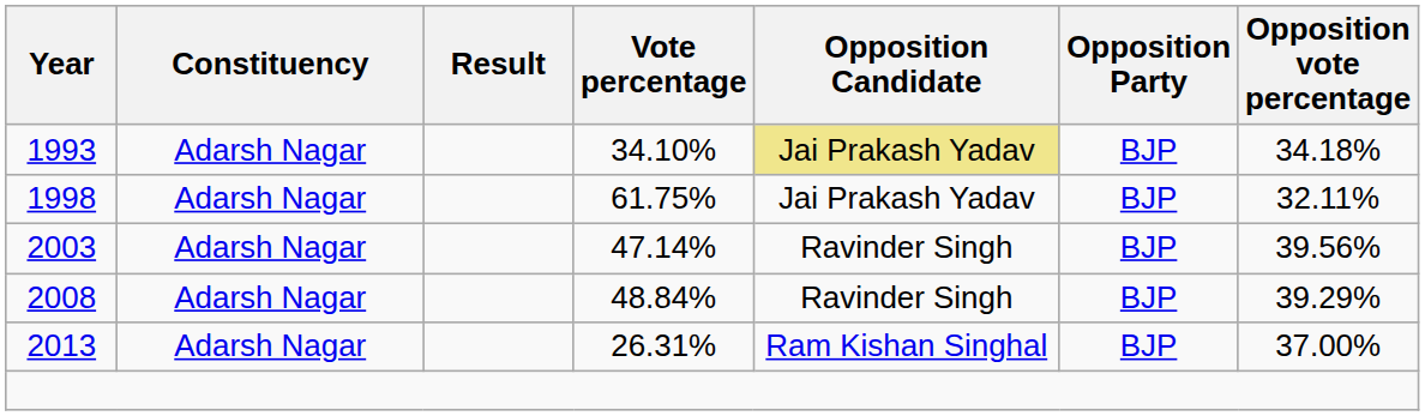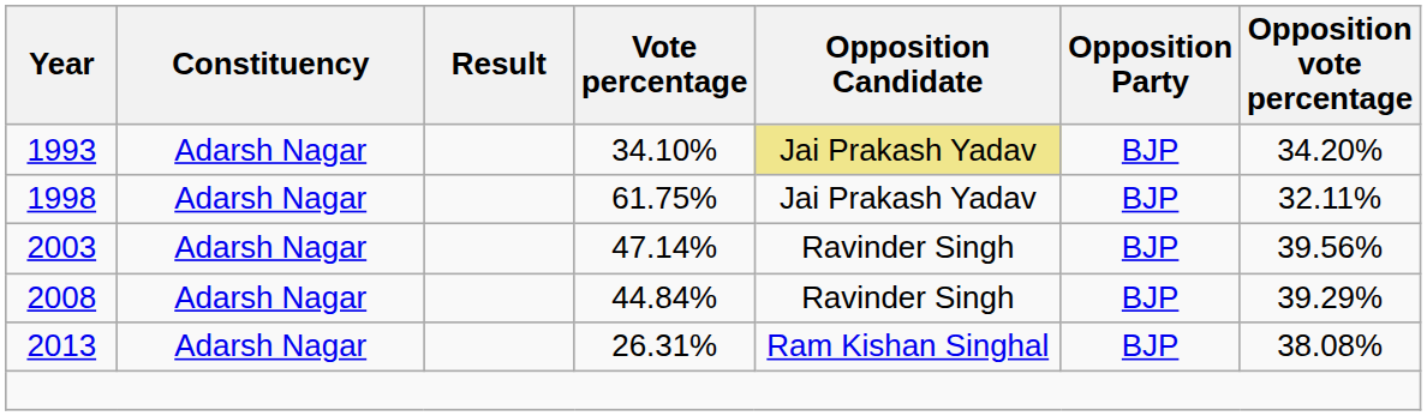1993 | Opposition vote percentage: 34.18% -> 34.20%
2008 | Vote percentage: 48.84% -> 44.84%
2013 | Opposition vote percentage: 37.00% -> 38.08%
